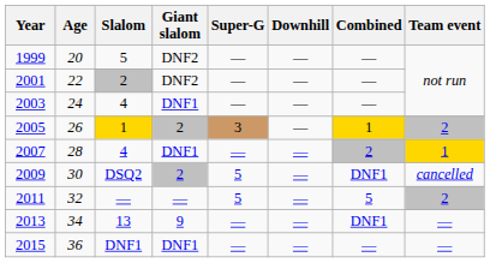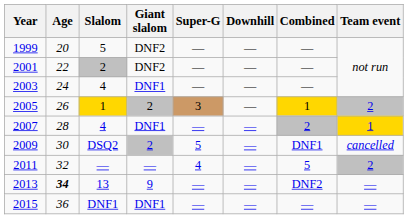2011 | Super-G: 5 -> 4
2013 | Age: normal -> bold
2013 | Combined: DNF1 -> DNF2
